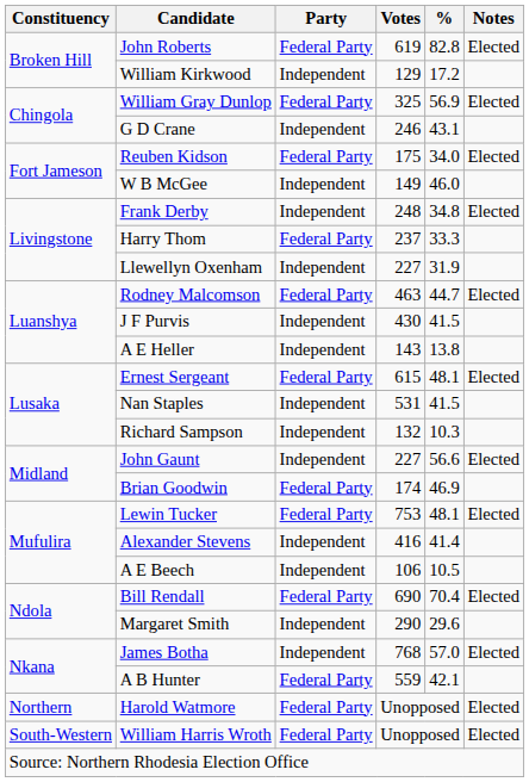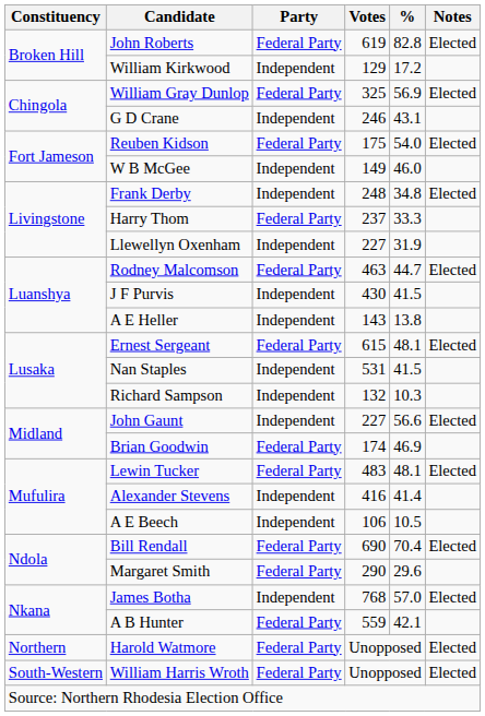Reuben Kidson | %: 34.0 -> 54.0
Lewin Tucker | Votes: 753 -> 483
Margaret Smith | Party: Independent -> Federal Party
